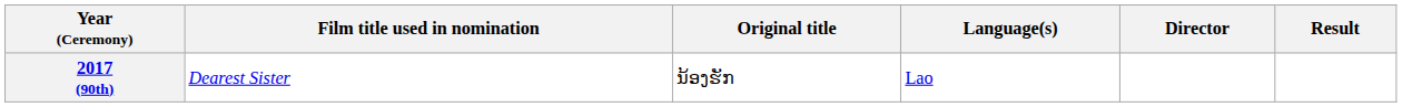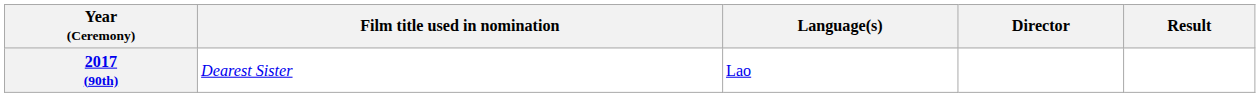- column: Original title | ນ້ອງຮັກ
